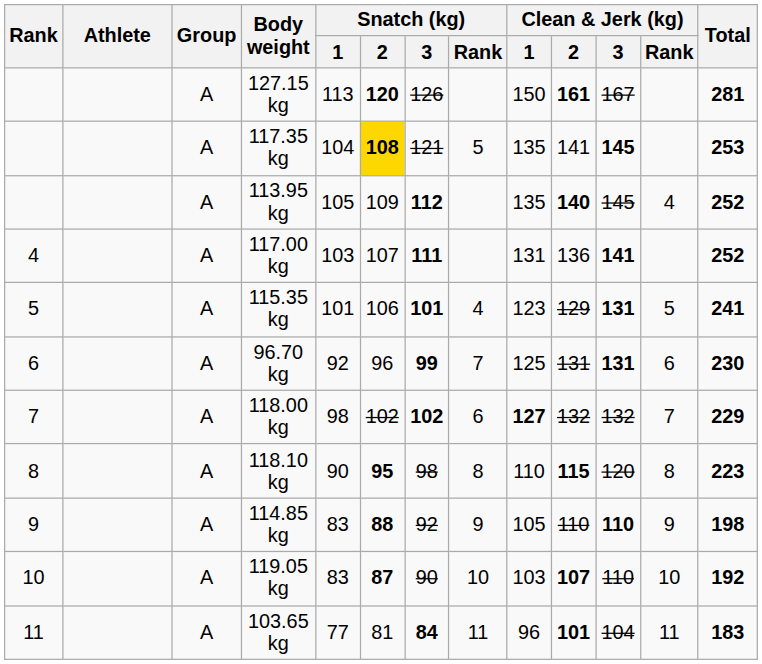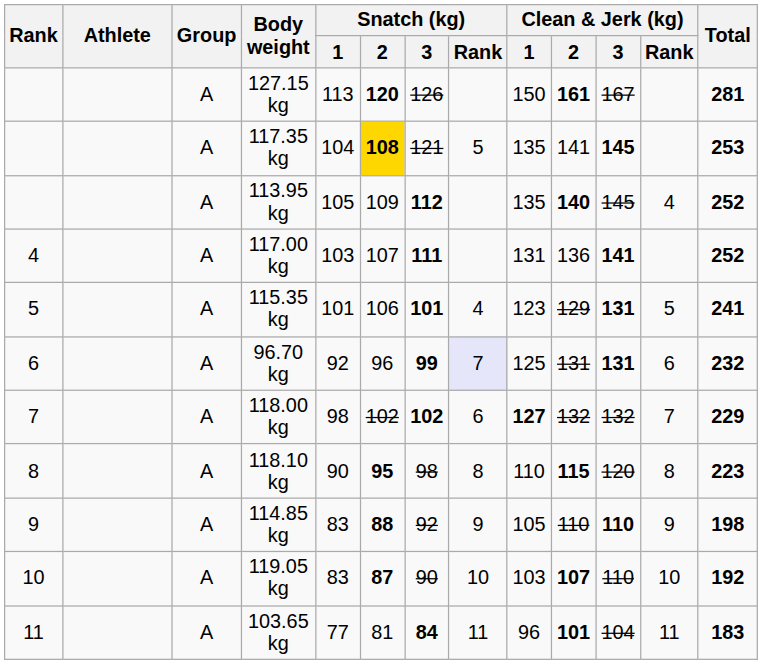96.70 kg | Snatch (kg) / Rank: no background -> lavender background
96.70 kg | Total: 230 -> 232
